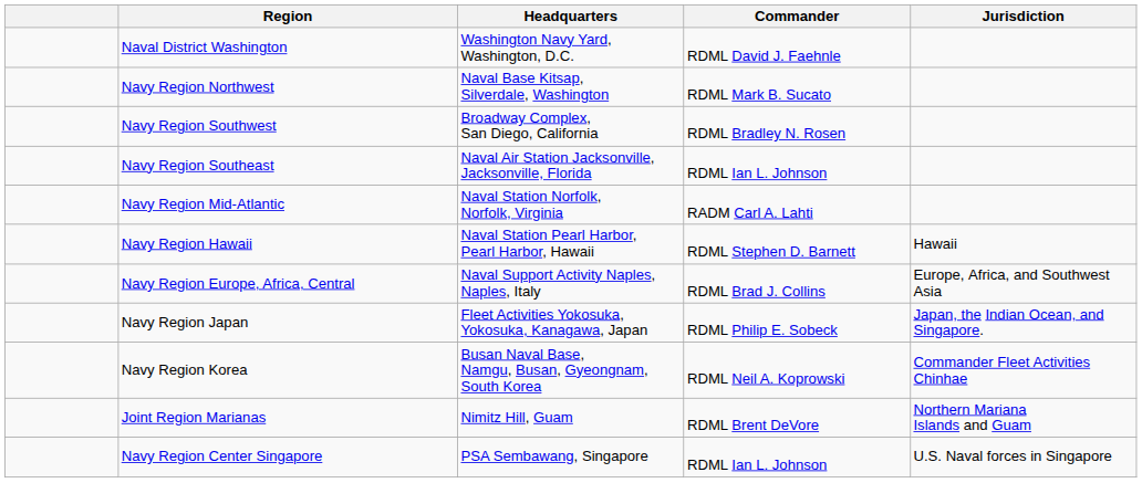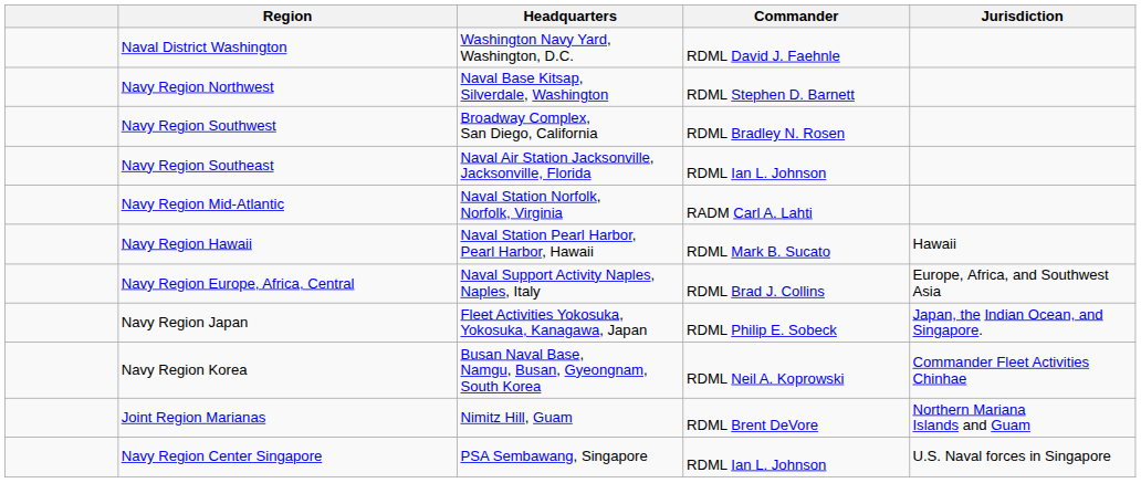Navy Region Northwest | Commander: RDML Mark B. Sucato -> RDML Stephen D. Barnett
Navy Region Hawaii | Commander: RDML Stephen D. Barnett -> RDML Mark B. Sucato
